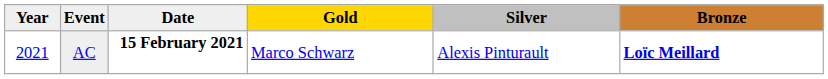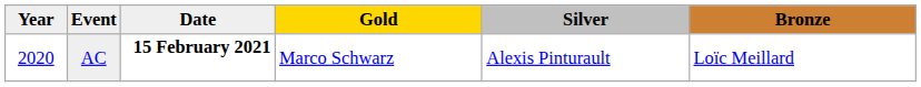AC | Year: 2021 -> 2020
AC | Bronze: bold -> normal
